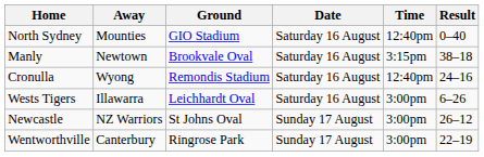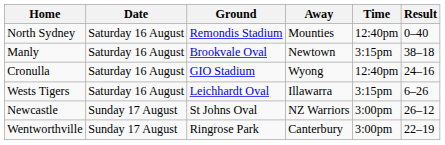columns swapped: Away <-> Date
North Sydney | Ground: GIO Stadium -> Remondis Stadium
Cronulla | Ground: Remondis Stadium -> GIO Stadium
Wests Tigers | Time: 3:00pm -> 3:15pm
